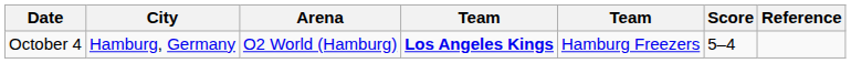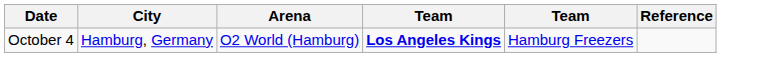- column: Score | 5–4
